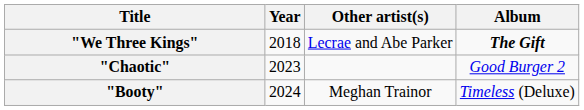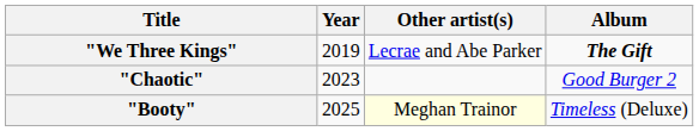"We Three Kings" | Year: 2018 -> 2019
"Booty" | Year: 2024 -> 2025
"Booty" | Other artist(s): no background -> lightyellow background
